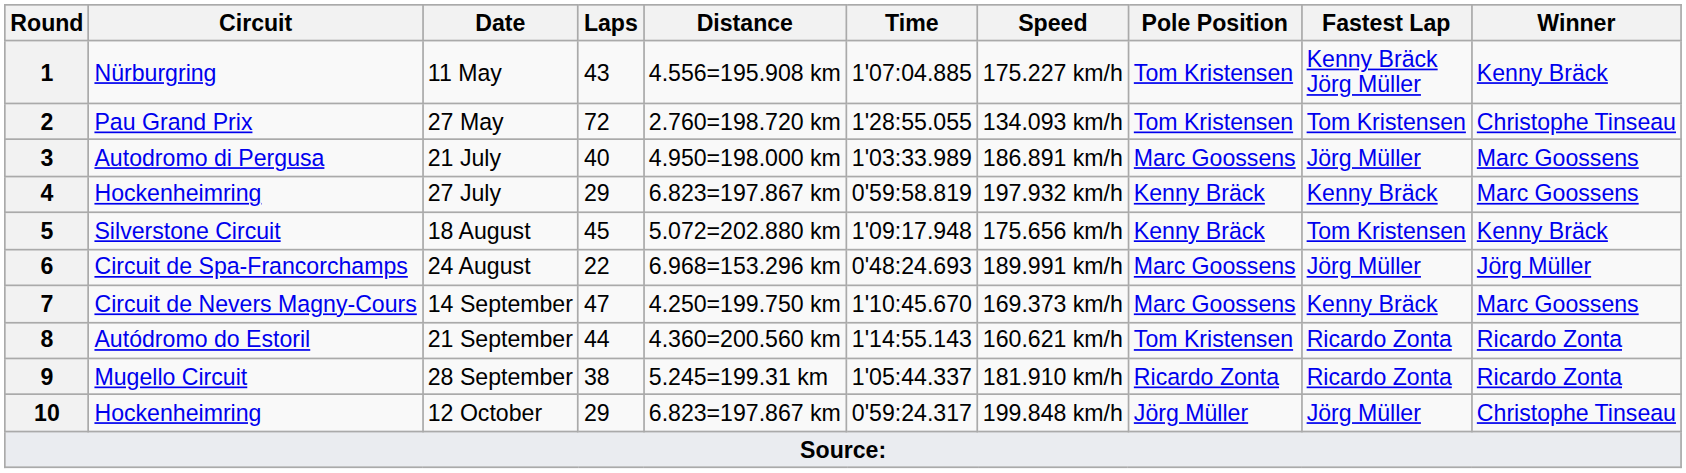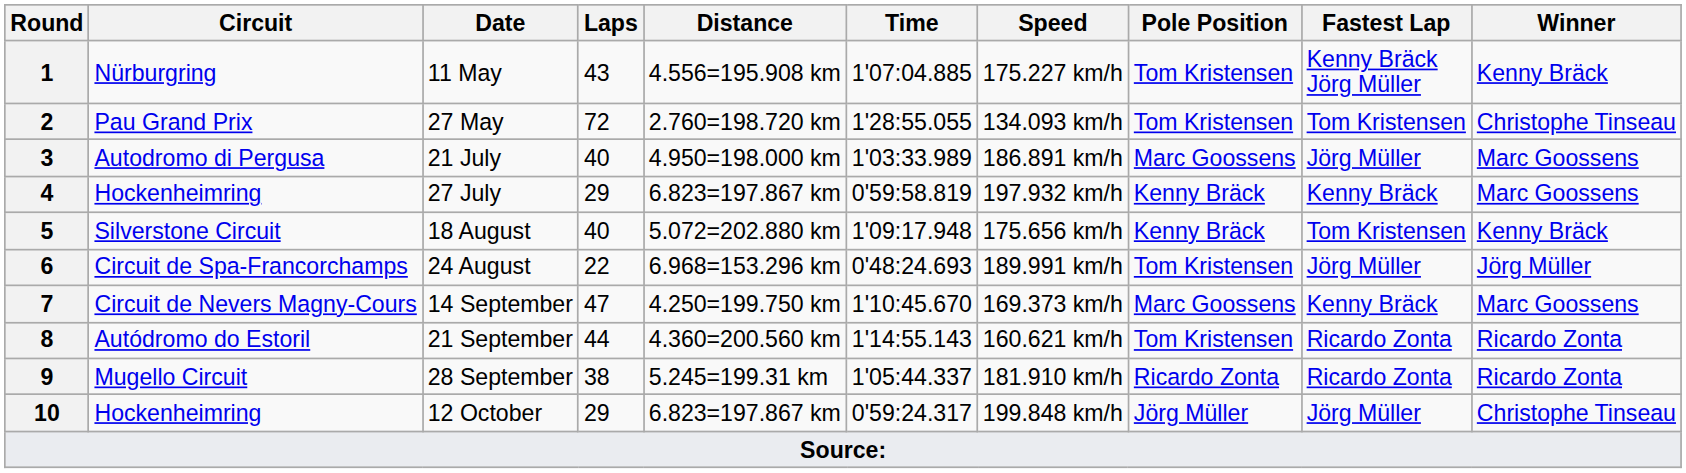5 | Laps: 45 -> 40
6 | Pole Position: Marc Goossens -> Tom Kristensen
